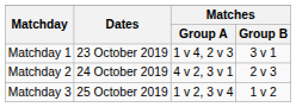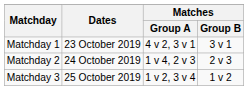Matchday 1 | Matches / Group A: 1 v 4, 2 v 3 -> 4 v 2, 3 v 1
Matchday 2 | Matches / Group A: 4 v 2, 3 v 1 -> 1 v 4, 2 v 3
